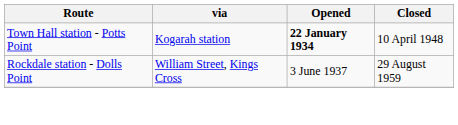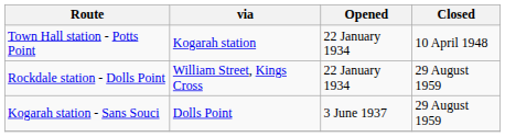Town Hall station - Potts Point | Opened: bold -> normal
Rockdale station - Dolls Point | Opened: 3 June 1937 -> 22 January 1934
+ row: Kogarah station - Sans Souci | Dolls Point | 3 June 1937 | 29 August 1959
